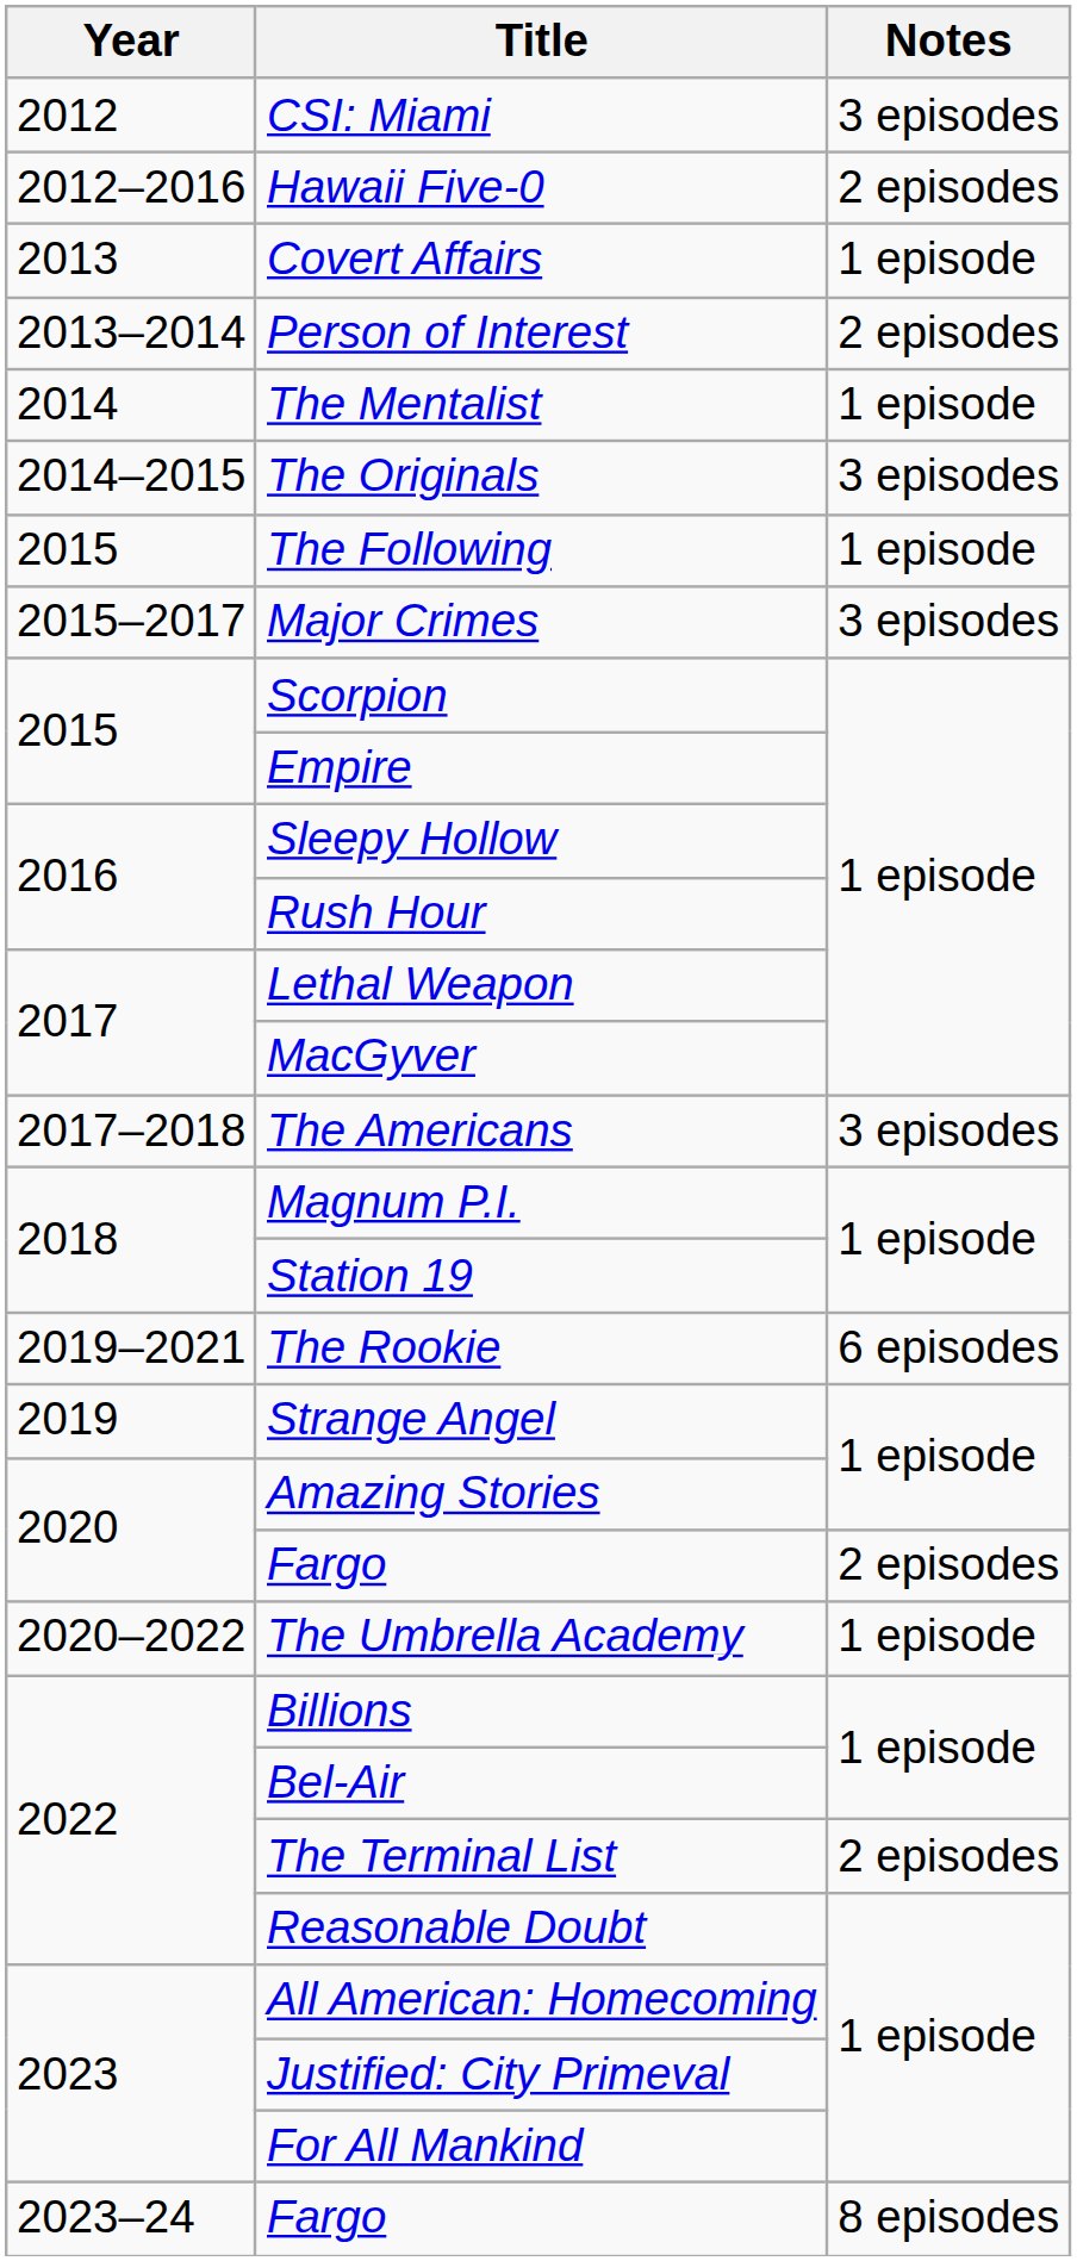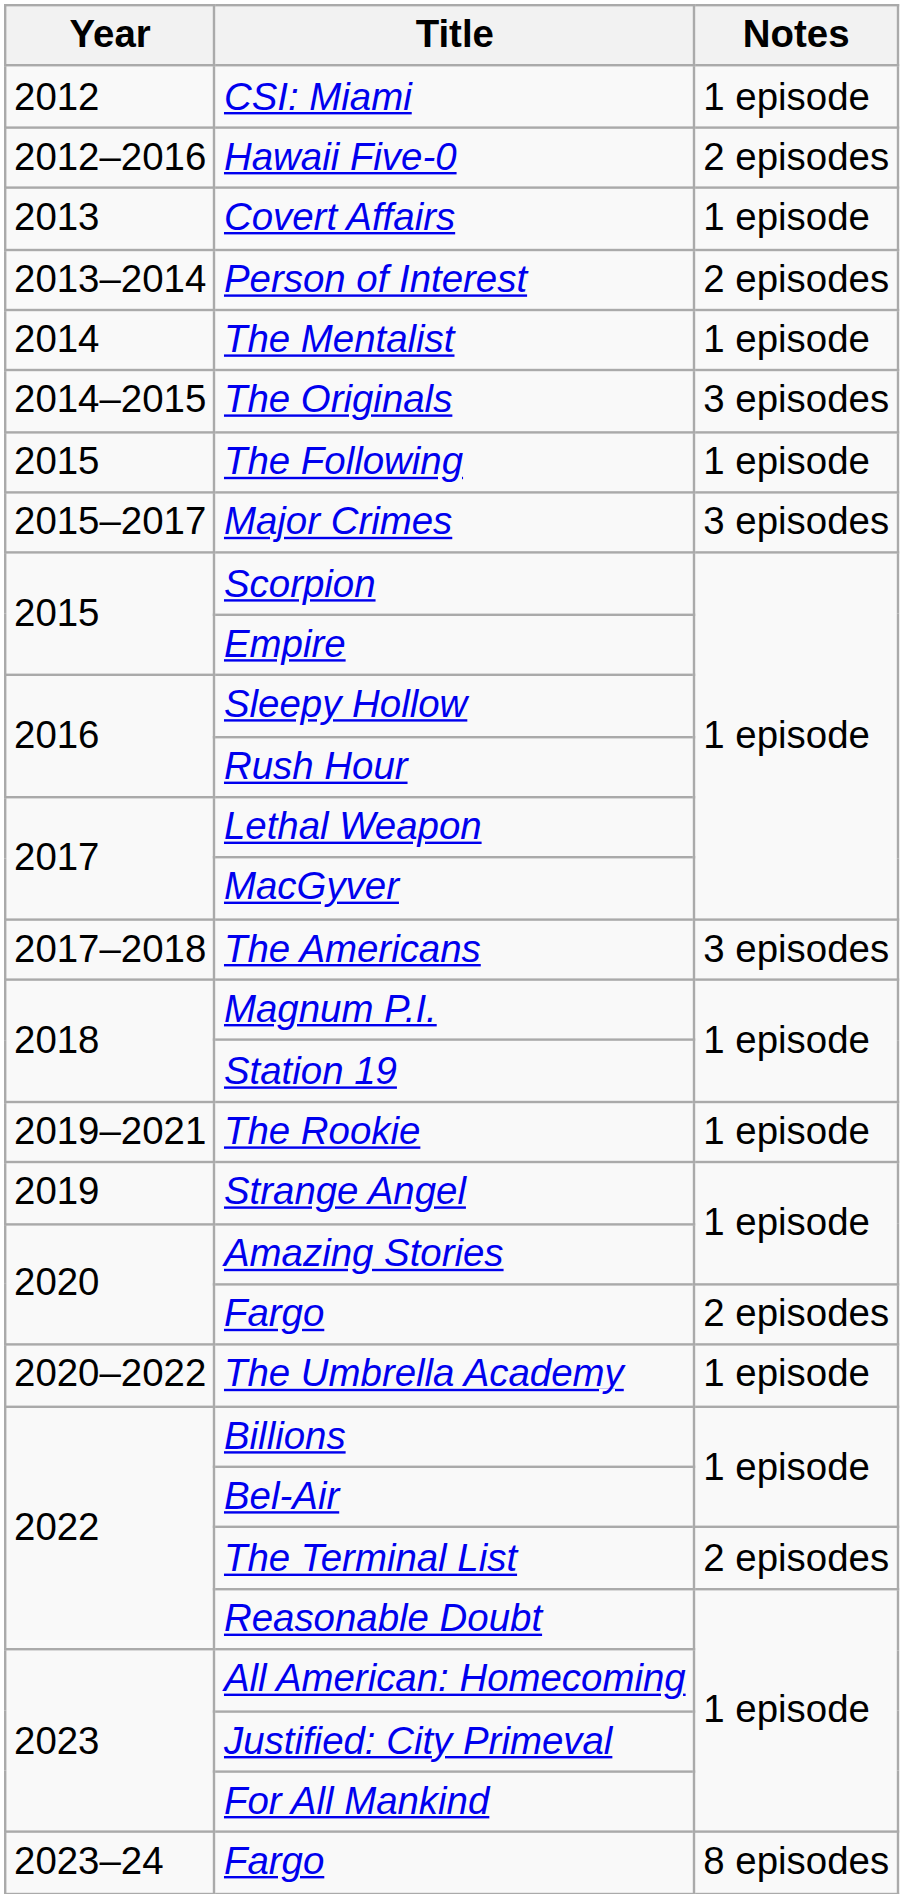CSI: Miami | Notes: 3 episodes -> 1 episode
The Rookie | Notes: 6 episodes -> 1 episode
